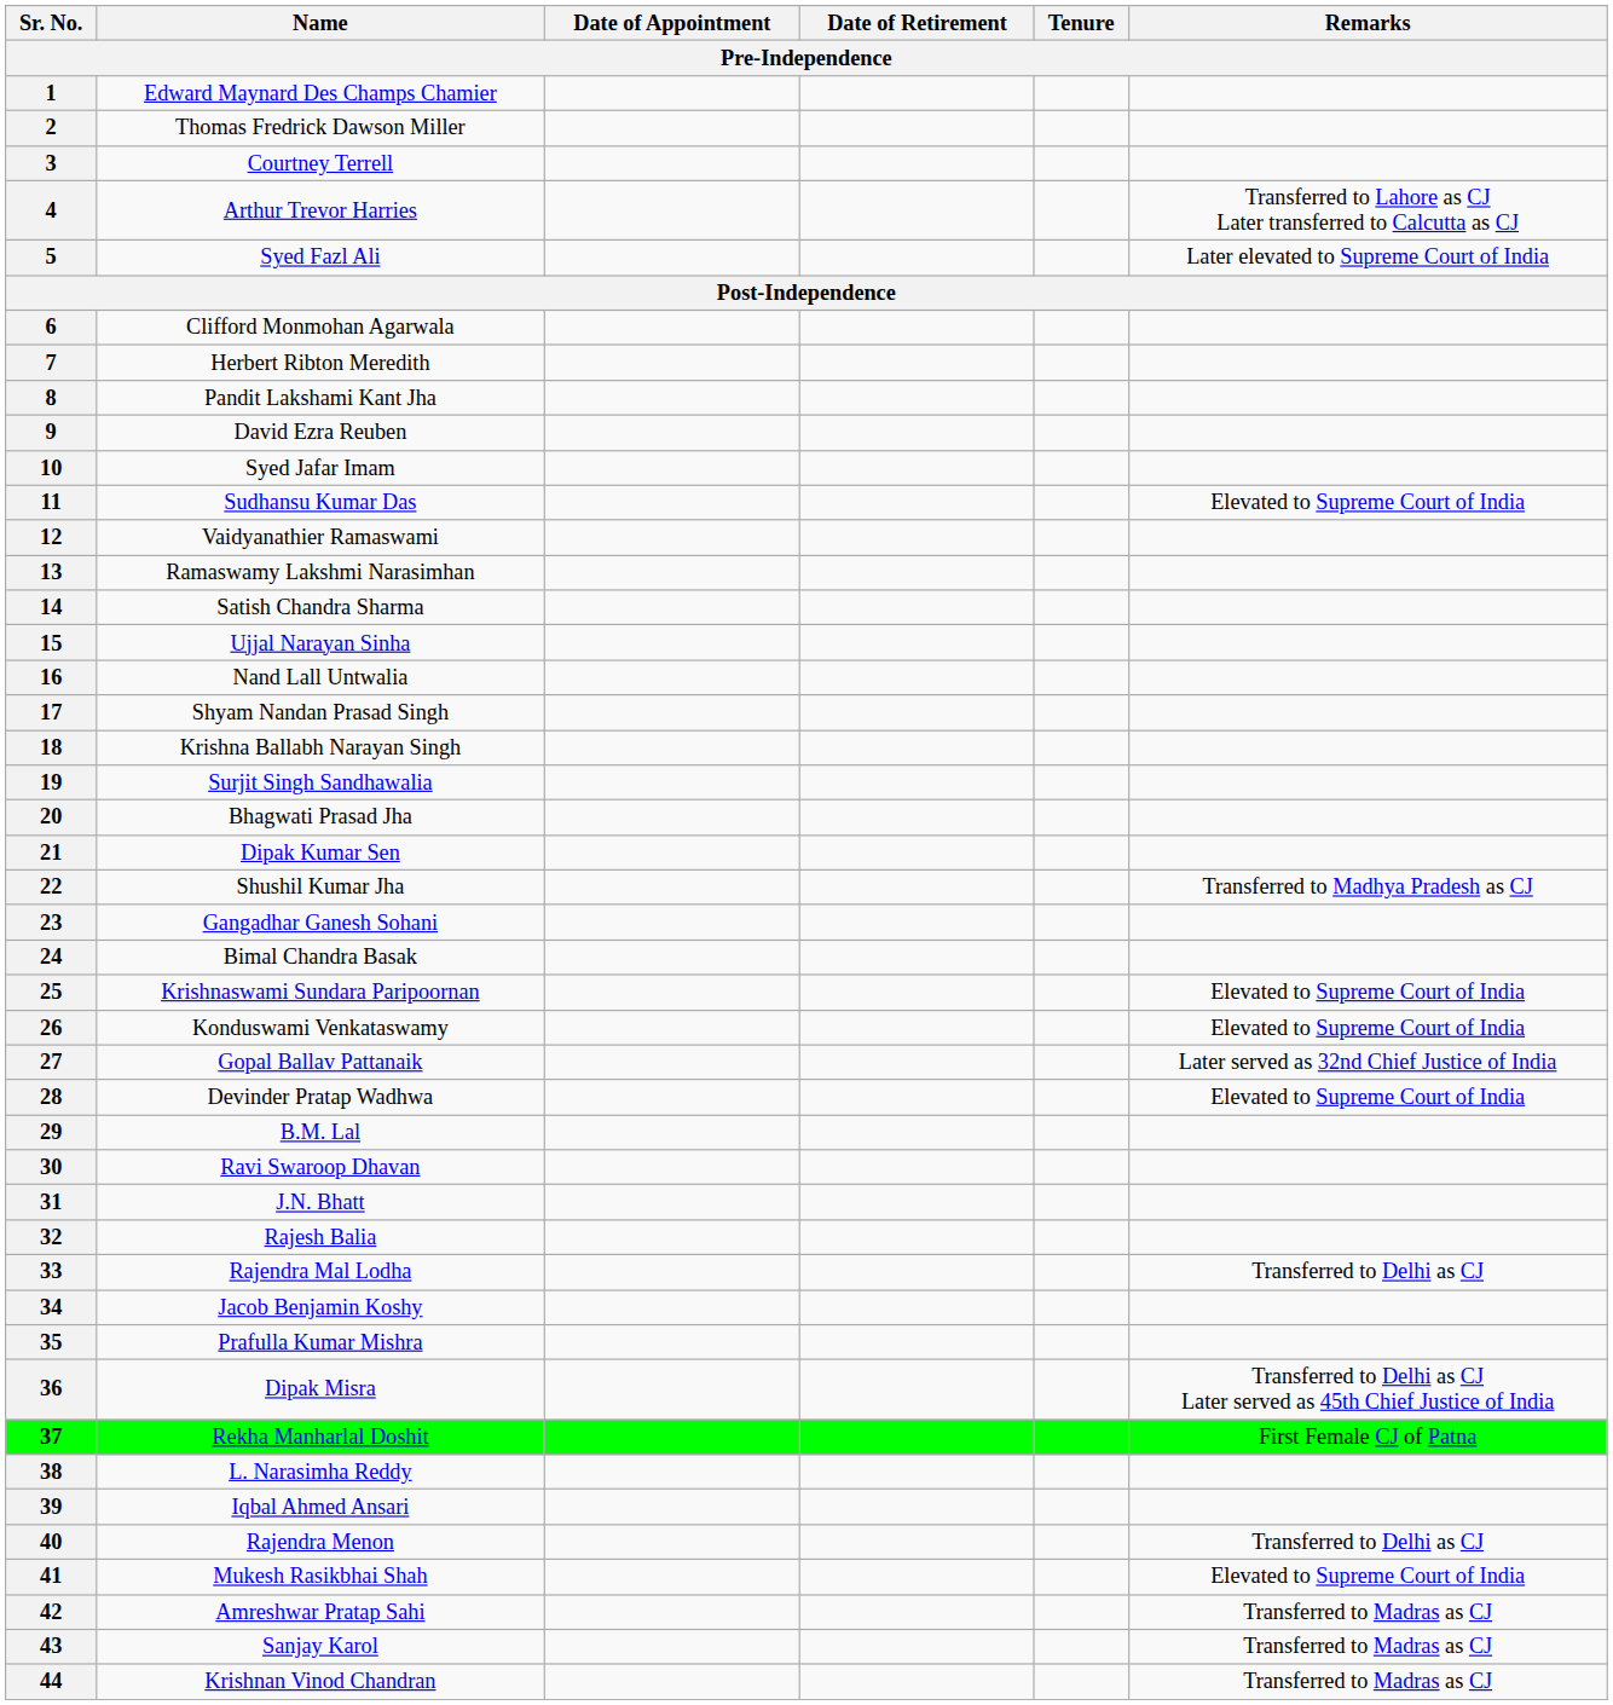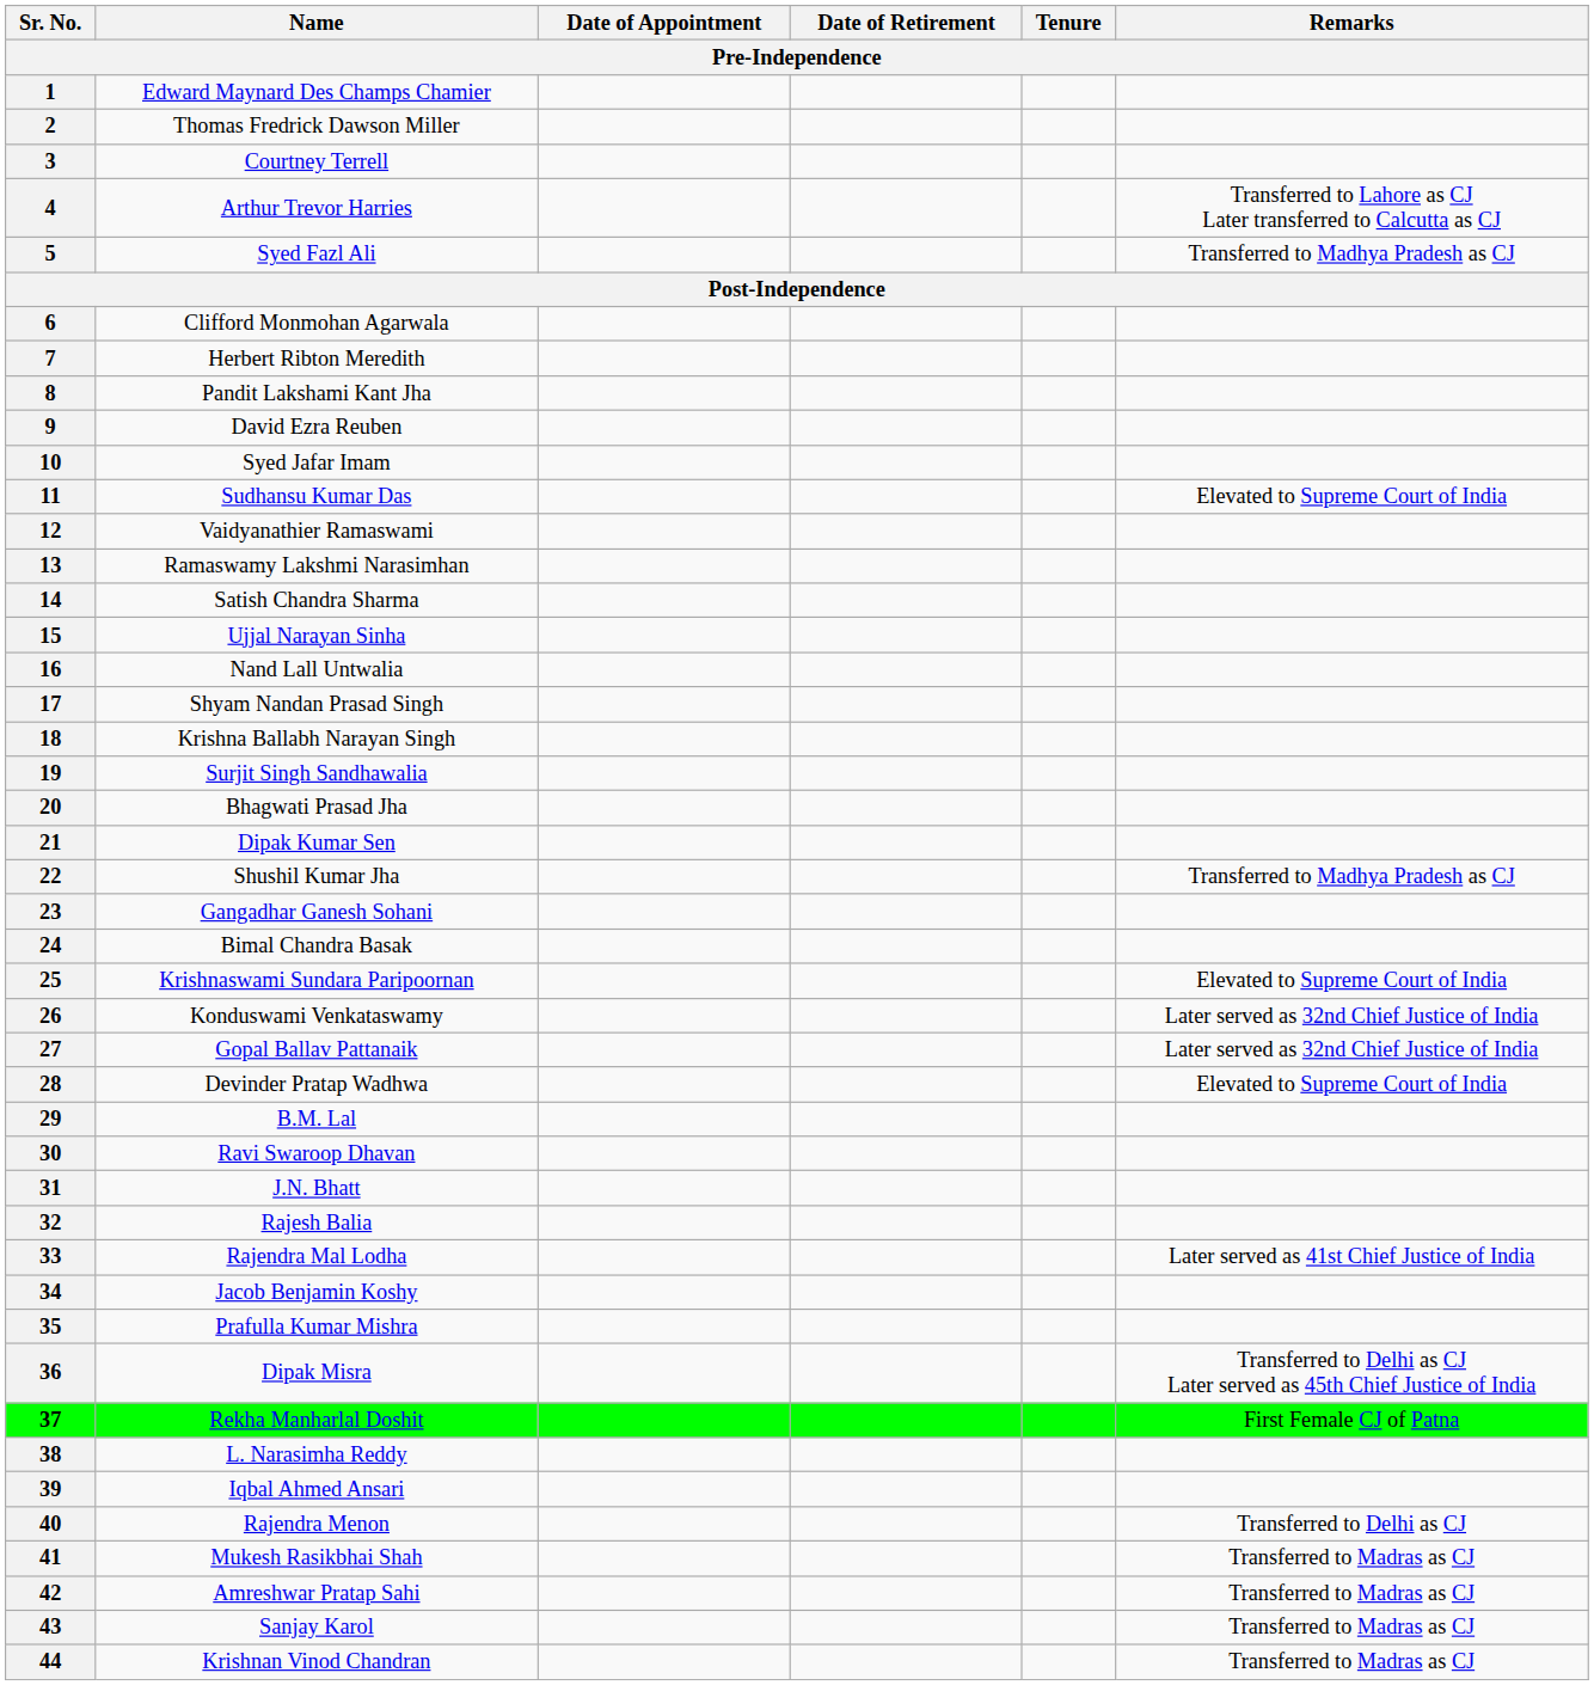5 | Remarks: Later elevated to Supreme Court of India -> Transferred to Madhya Pradesh as CJ
26 | Remarks: Elevated to Supreme Court of India -> Later served as 32nd Chief Justice of India
33 | Remarks: Transferred to Delhi as CJ -> Later served as 41st Chief Justice of India
41 | Remarks: Elevated to Supreme Court of India -> Transferred to Madras as CJ
